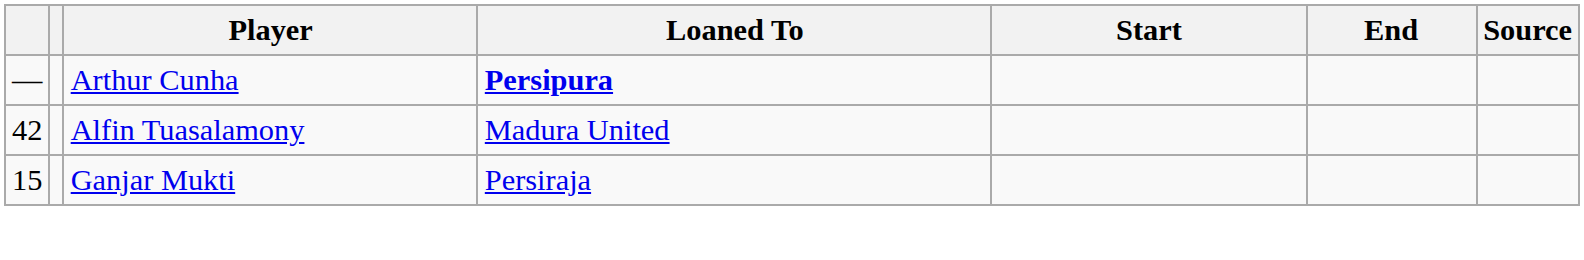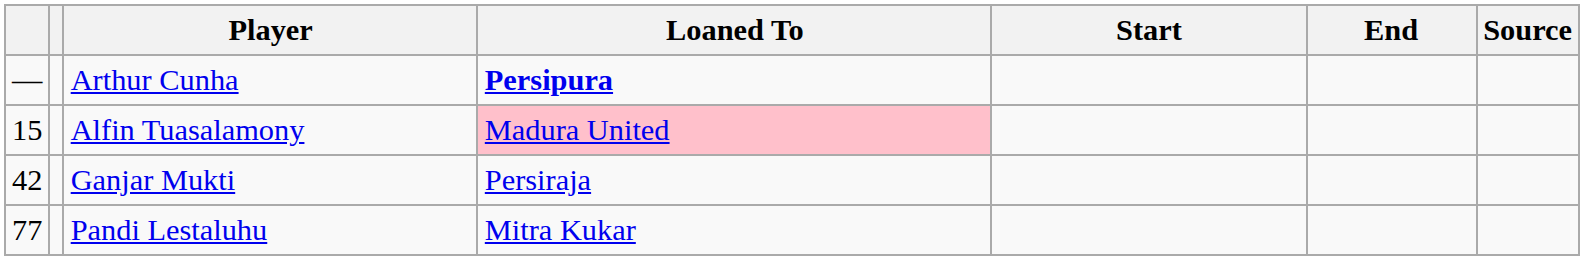Alfin Tuasalamony | column 1: 42 -> 15
Alfin Tuasalamony | Loaned To: no background -> pink background
Ganjar Mukti | column 1: 15 -> 42
+ row: 77 | Pandi Lestaluhu | Mitra Kukar
